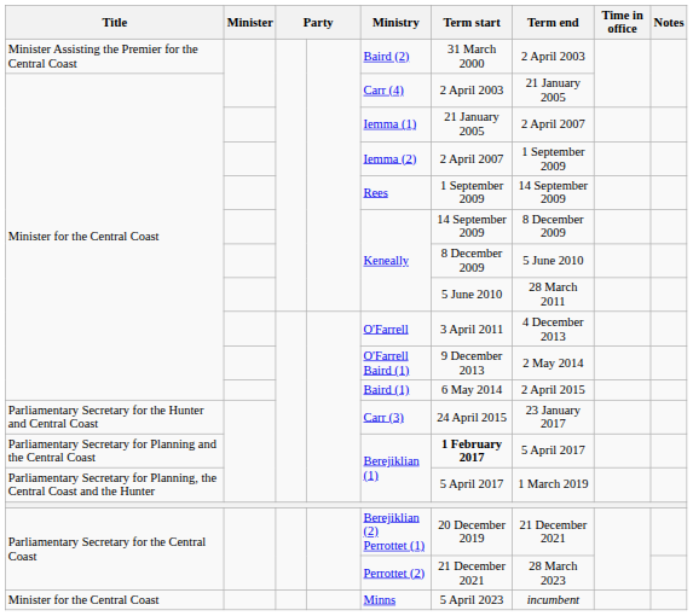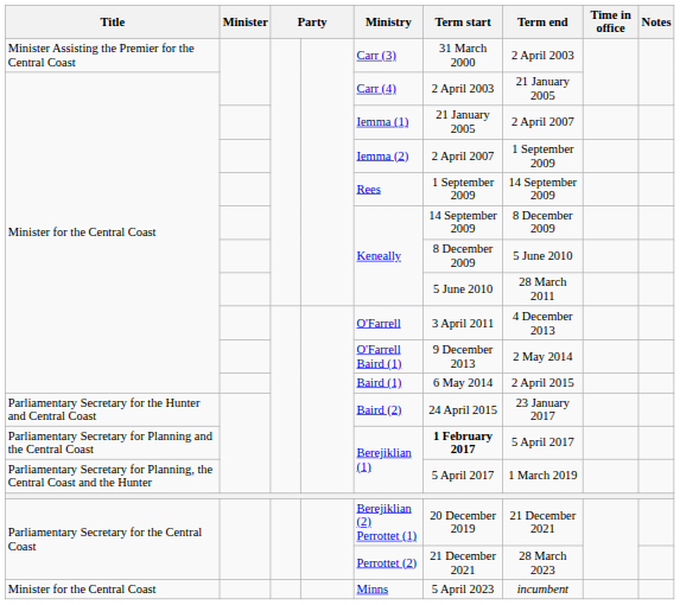Minister Assisting the Premier for the Central Coast | Ministry: Baird (2) -> Carr (3)
Parliamentary Secretary for the Hunter and Central Coast | Ministry: Carr (3) -> Baird (2)
